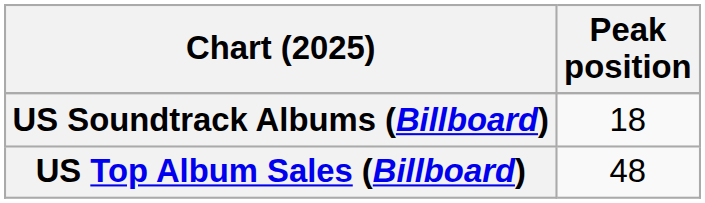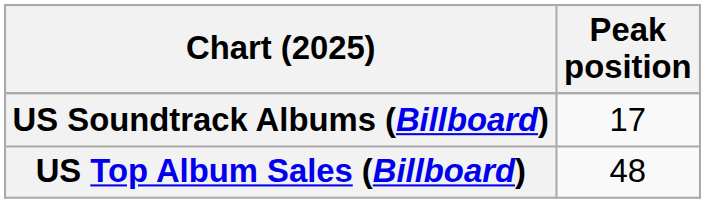US Soundtrack Albums (Billboard) | Peak position: 18 -> 17
